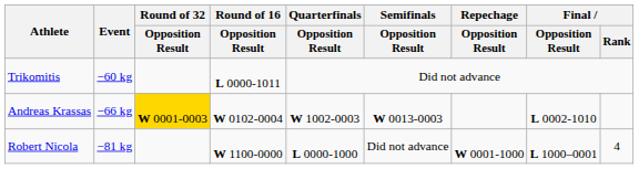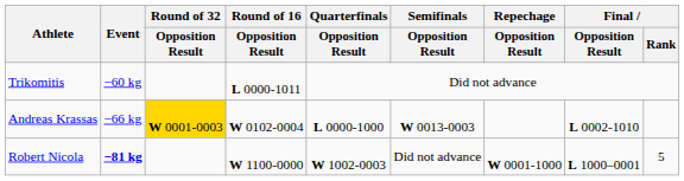Andreas Krassas | Quarterfinals / Opposition Result: W 1002-0003 -> L 0000-1000
Robert Nicola | Event: normal -> bold
Robert Nicola | Quarterfinals / Opposition Result: L 0000-1000 -> W 1002-0003
Robert Nicola | Final / Rank: 4 -> 5
